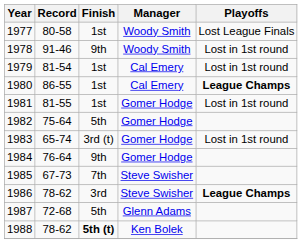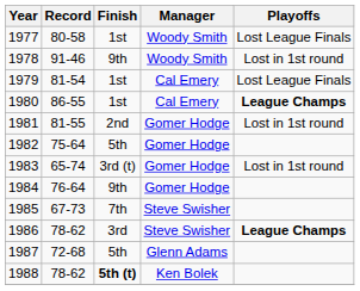1979 | Playoffs: Lost in 1st round -> Lost League Finals
1981 | Finish: 1st -> 2nd
